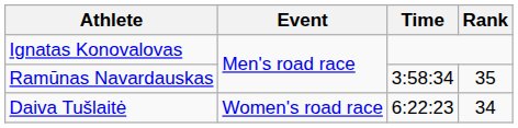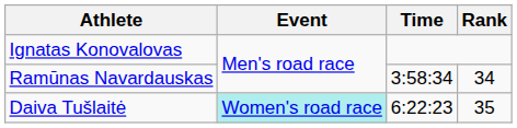Ramūnas Navardauskas | Rank: 35 -> 34
Daiva Tušlaitė | Event: no background -> paleturquoise background
Daiva Tušlaitė | Rank: 34 -> 35
